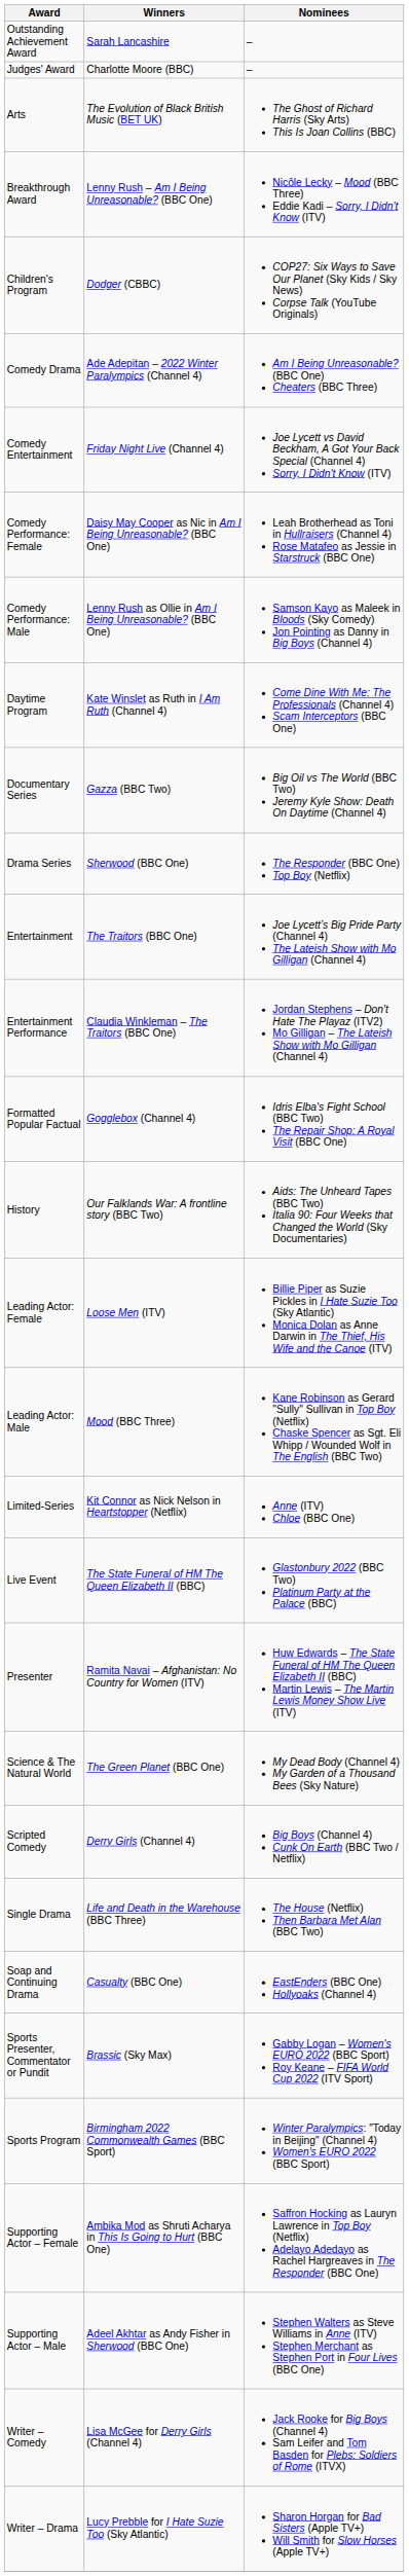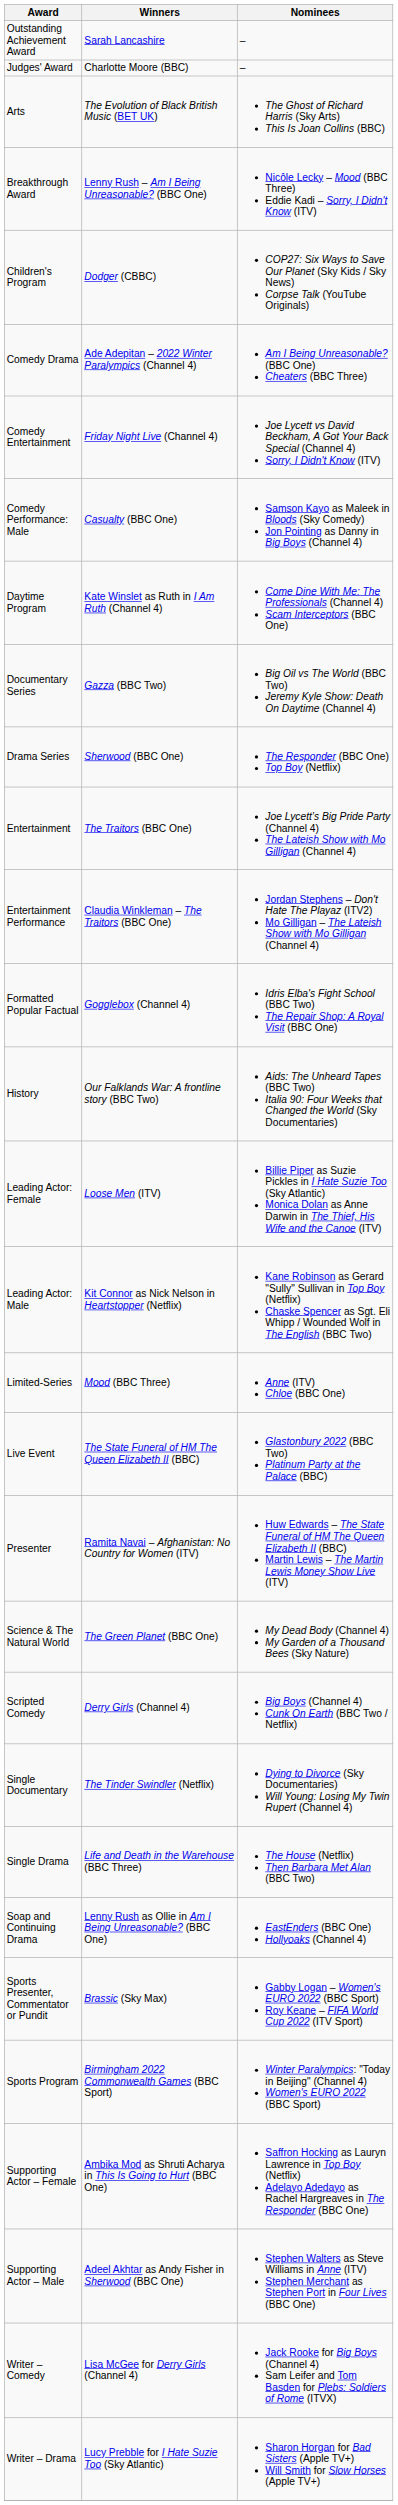- row: Comedy Performance: Female | Daisy May Cooper as Nic in Am I Being Unreasonable? (BBC One) | Leah Brotherhead as Toni in Hullraisers (Channel 4) Rose Matafeo as Jessie in Starstruck (BBC One)
Comedy Performance: Male | Winners: Lenny Rush as Ollie in Am I Being Unreasonable? (BBC One) -> Casualty (BBC One)
Leading Actor: Male | Winners: Mood (BBC Three) -> Kit Connor as Nick Nelson in Heartstopper (Netflix)
Limited-Series | Winners: Kit Connor as Nick Nelson in Heartstopper (Netflix) -> Mood (BBC Three)
+ row: Single Documentary | The Tinder Swindler (Netflix) | Dying to Divorce (Sky Documentaries) Will Young: Losing My Twin Rupert (Channel 4)
Soap and Continuing Drama | Winners: Casualty (BBC One) -> Lenny Rush as Ollie in Am I Being Unreasonable? (BBC One)
